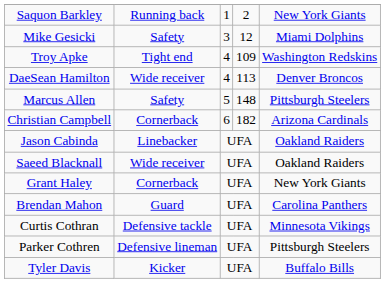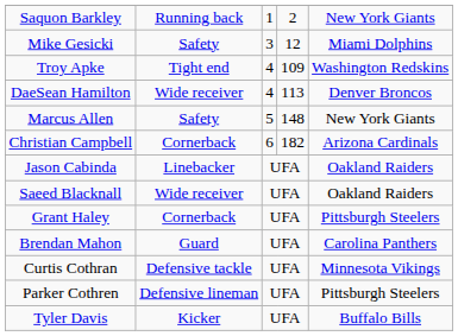Marcus Allen | column 5: Pittsburgh Steelers -> New York Giants
Grant Haley | column 5: New York Giants -> Pittsburgh Steelers
